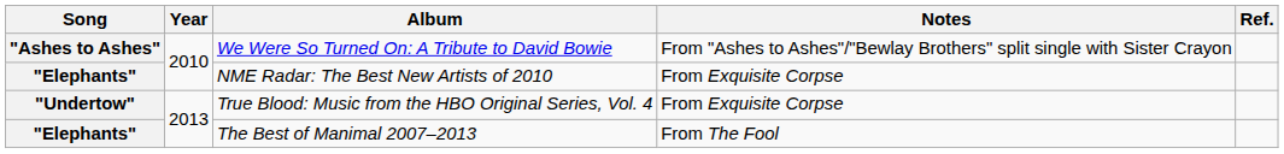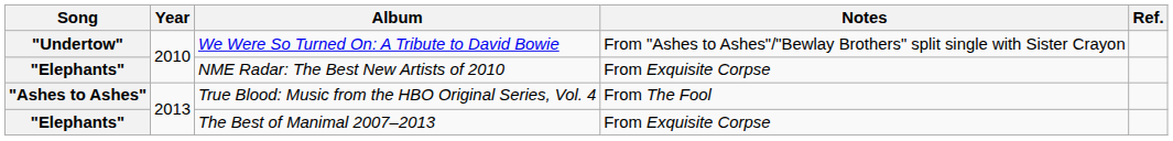We Were So Turned On: A Tribute to David Bowie | Song: "Ashes to Ashes" -> "Undertow"
True Blood: Music from the HBO Original Series, Vol. 4 | Song: "Undertow" -> "Ashes to Ashes"
True Blood: Music from the HBO Original Series, Vol. 4 | Notes: From Exquisite Corpse -> From The Fool
The Best of Manimal 2007–2013 | Notes: From The Fool -> From Exquisite Corpse
